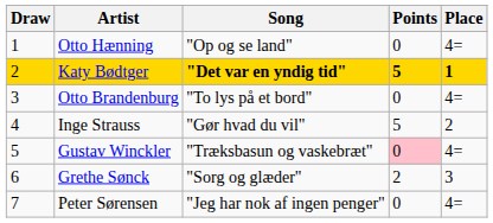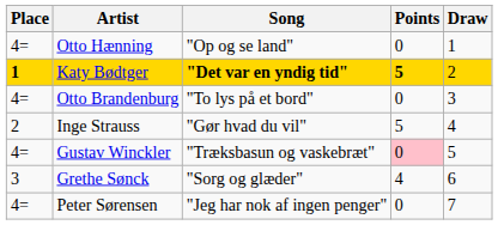columns swapped: Draw <-> Place
Grethe Sønck | Points: 2 -> 4
